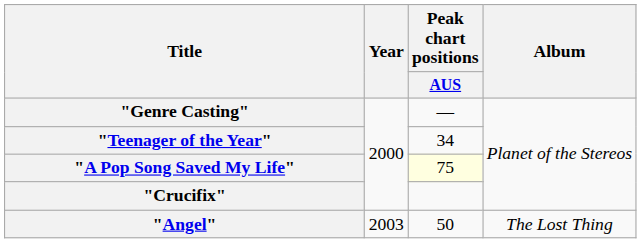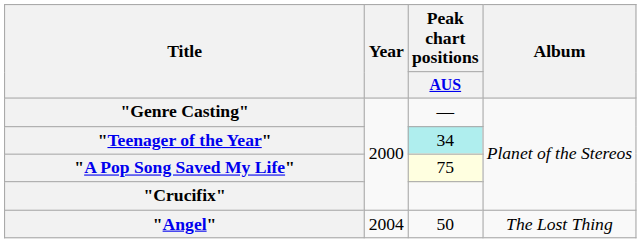"Teenager of the Year" | Peak chart positions / AUS: no background -> paleturquoise background
"Angel" | Year: 2003 -> 2004
